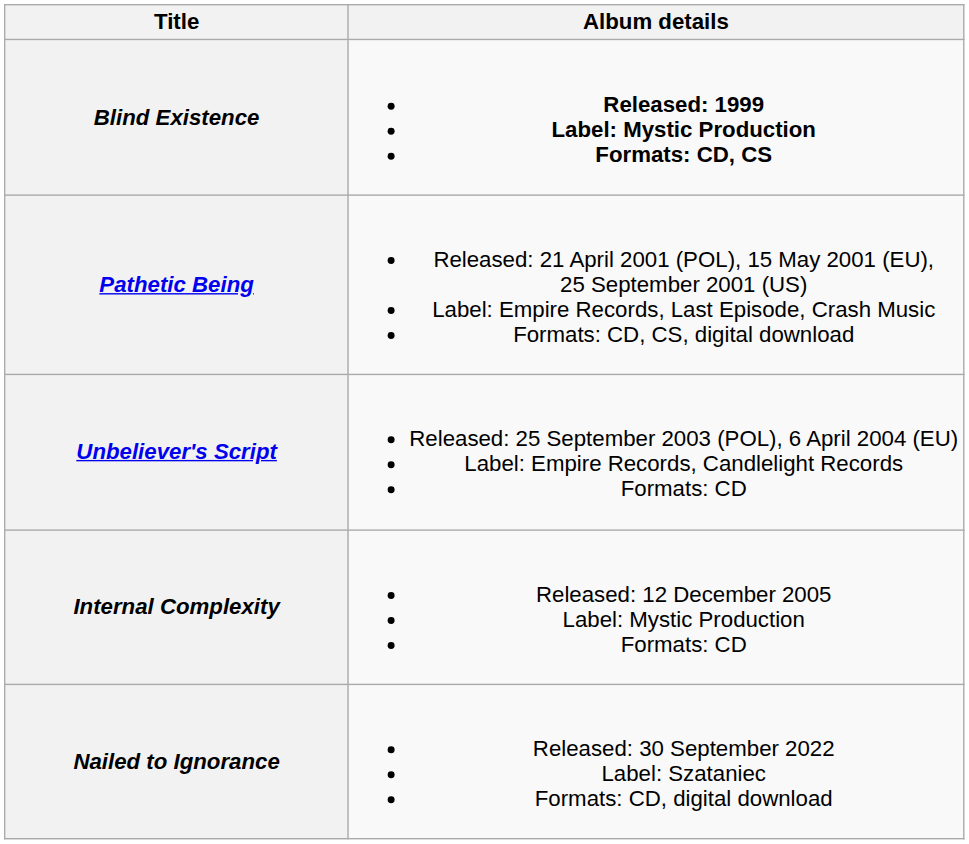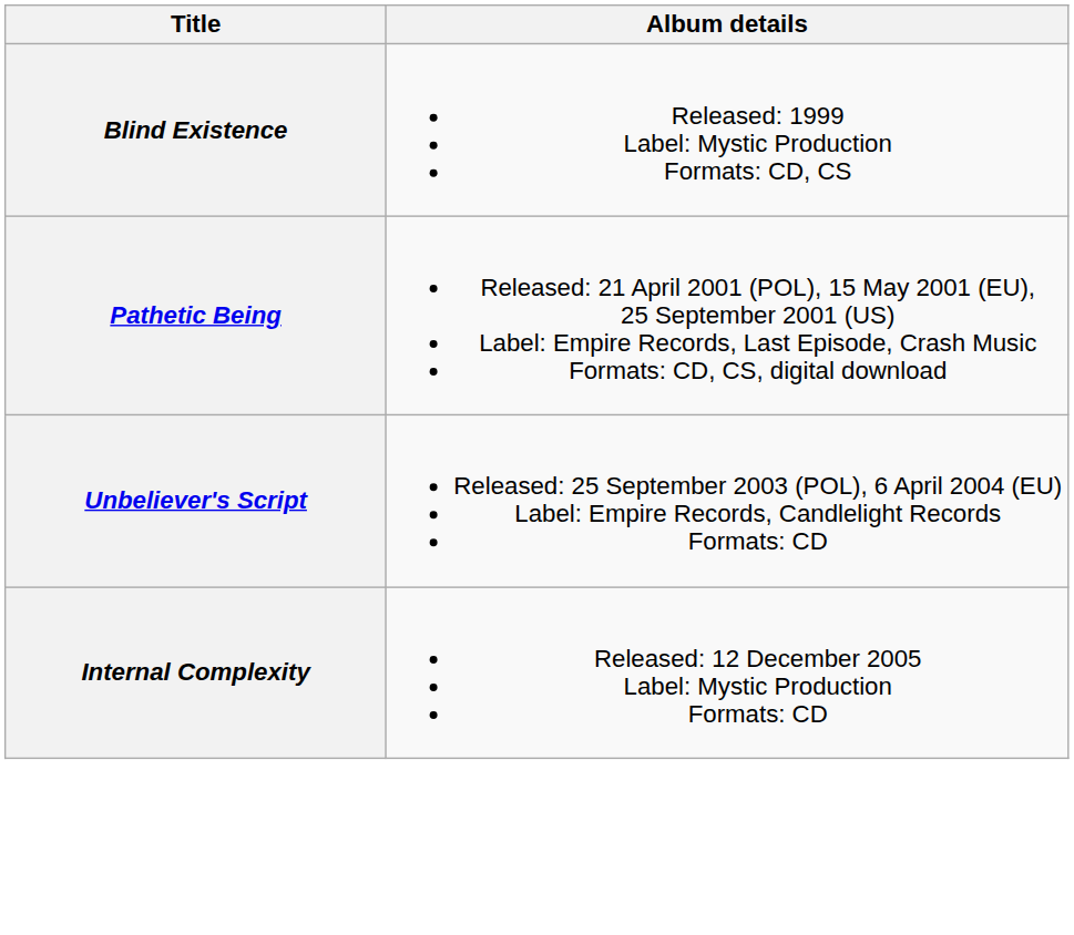Blind Existence | Album details: bold -> normal
- row: Nailed to Ignorance | Released: 30 September 2022 Label: Szataniec Formats: CD, digital download
